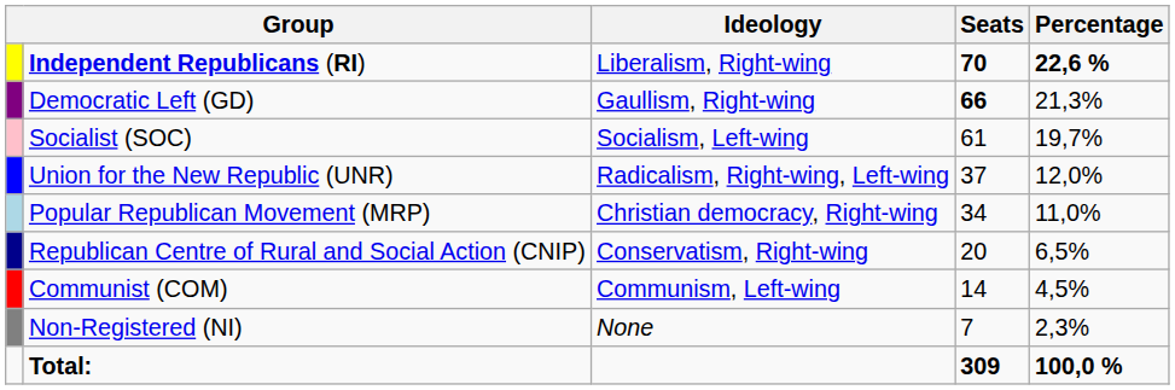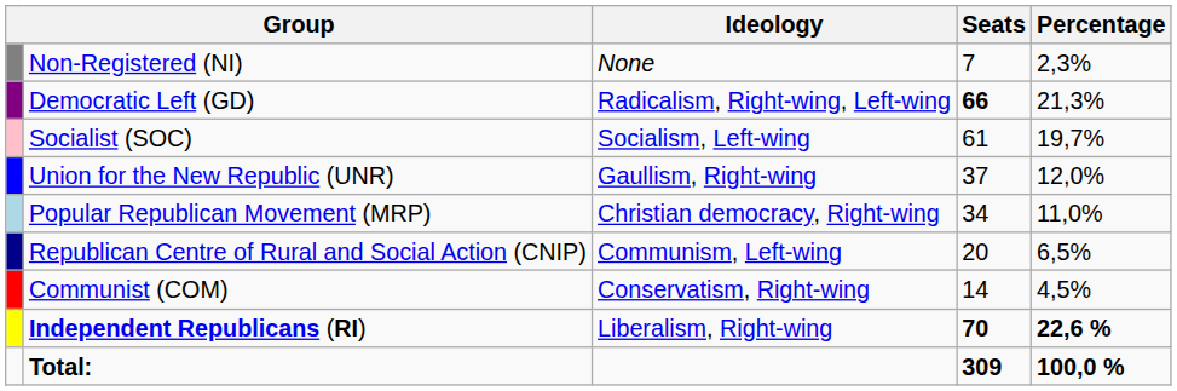rows swapped: Independent Republicans (RI) <-> Non-Registered (NI)
Democratic Left (GD) | Ideology: Gaullism, Right-wing -> Radicalism, Right-wing, Left-wing
Union for the New Republic (UNR) | Ideology: Radicalism, Right-wing, Left-wing -> Gaullism, Right-wing
Republican Centre of Rural and Social Action (CNIP) | Ideology: Conservatism, Right-wing -> Communism, Left-wing
Communist (COM) | Ideology: Communism, Left-wing -> Conservatism, Right-wing
